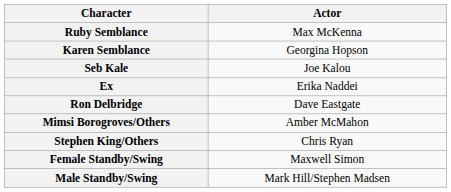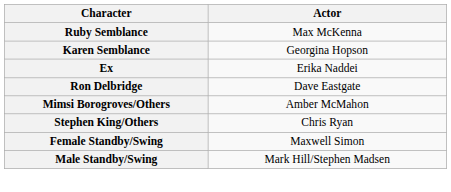- row: Seb Kale | Joe Kalou
